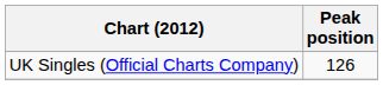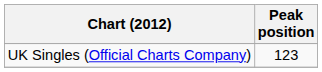UK Singles (Official Charts Company) | Peak position: 126 -> 123
